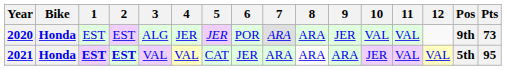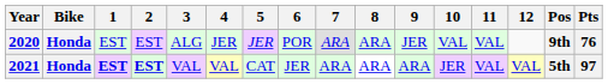2020 | Pts: 73 -> 76
2021 | Pts: 95 -> 97
